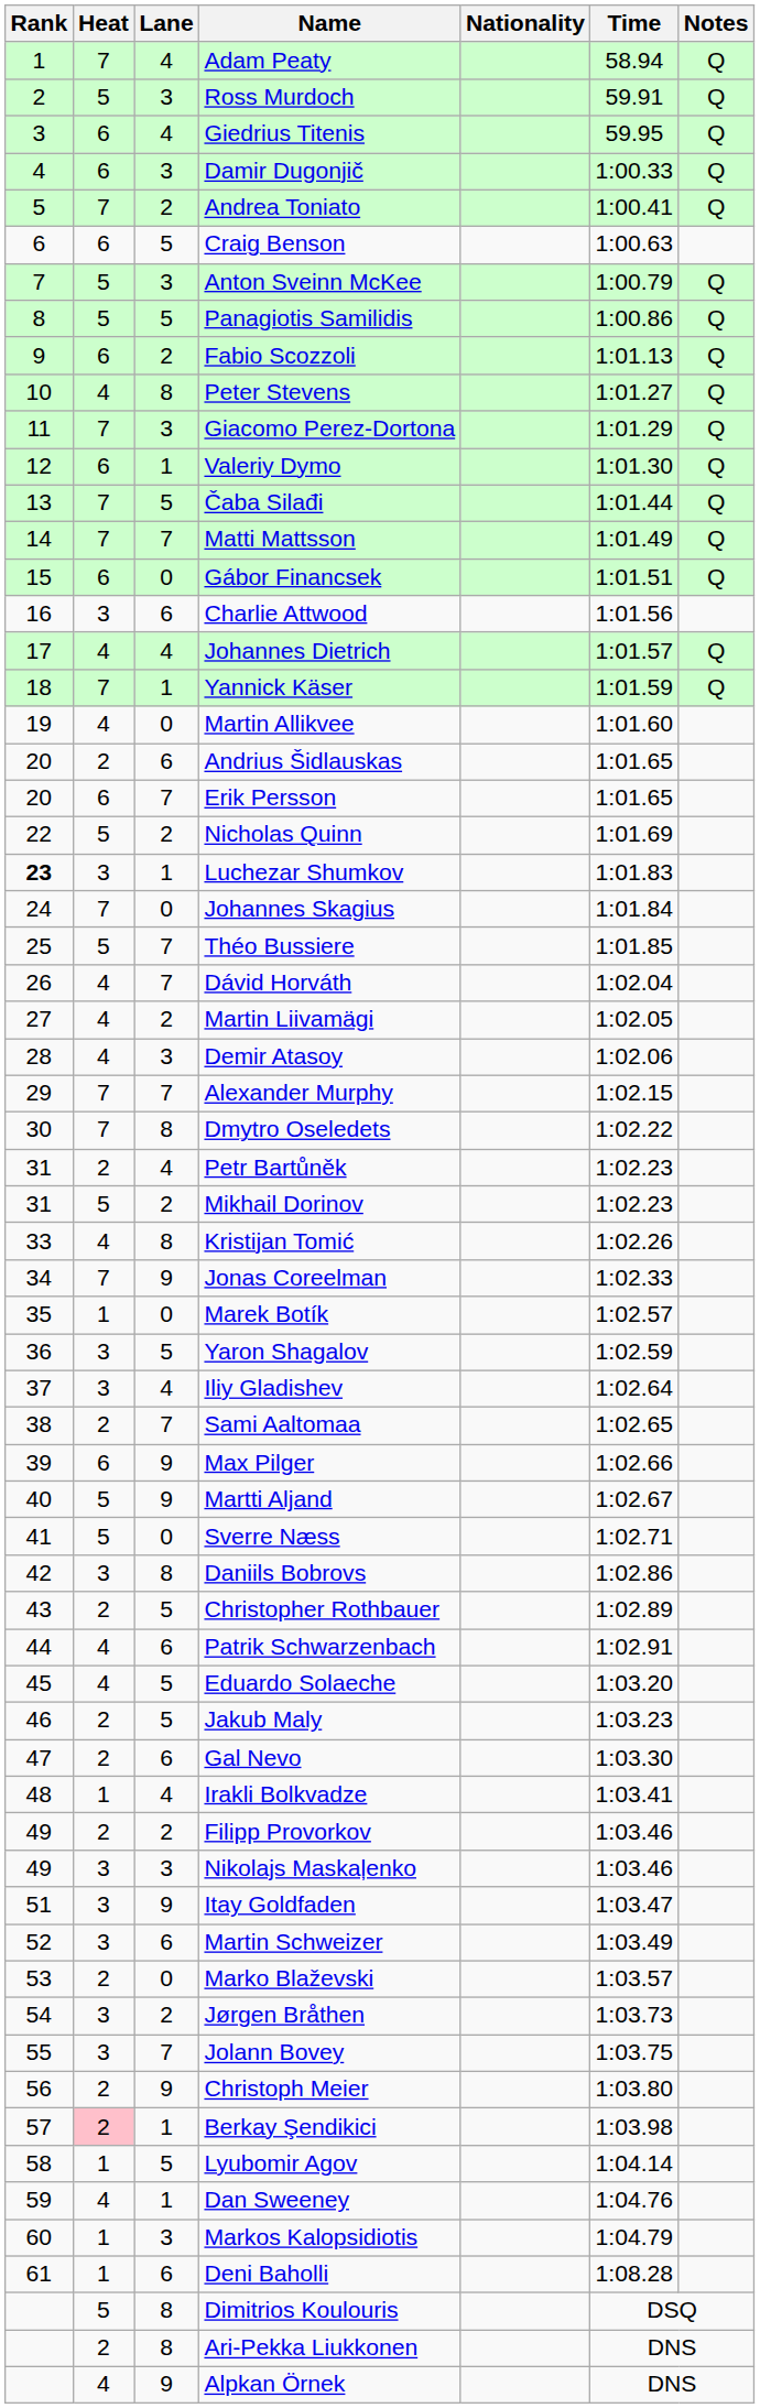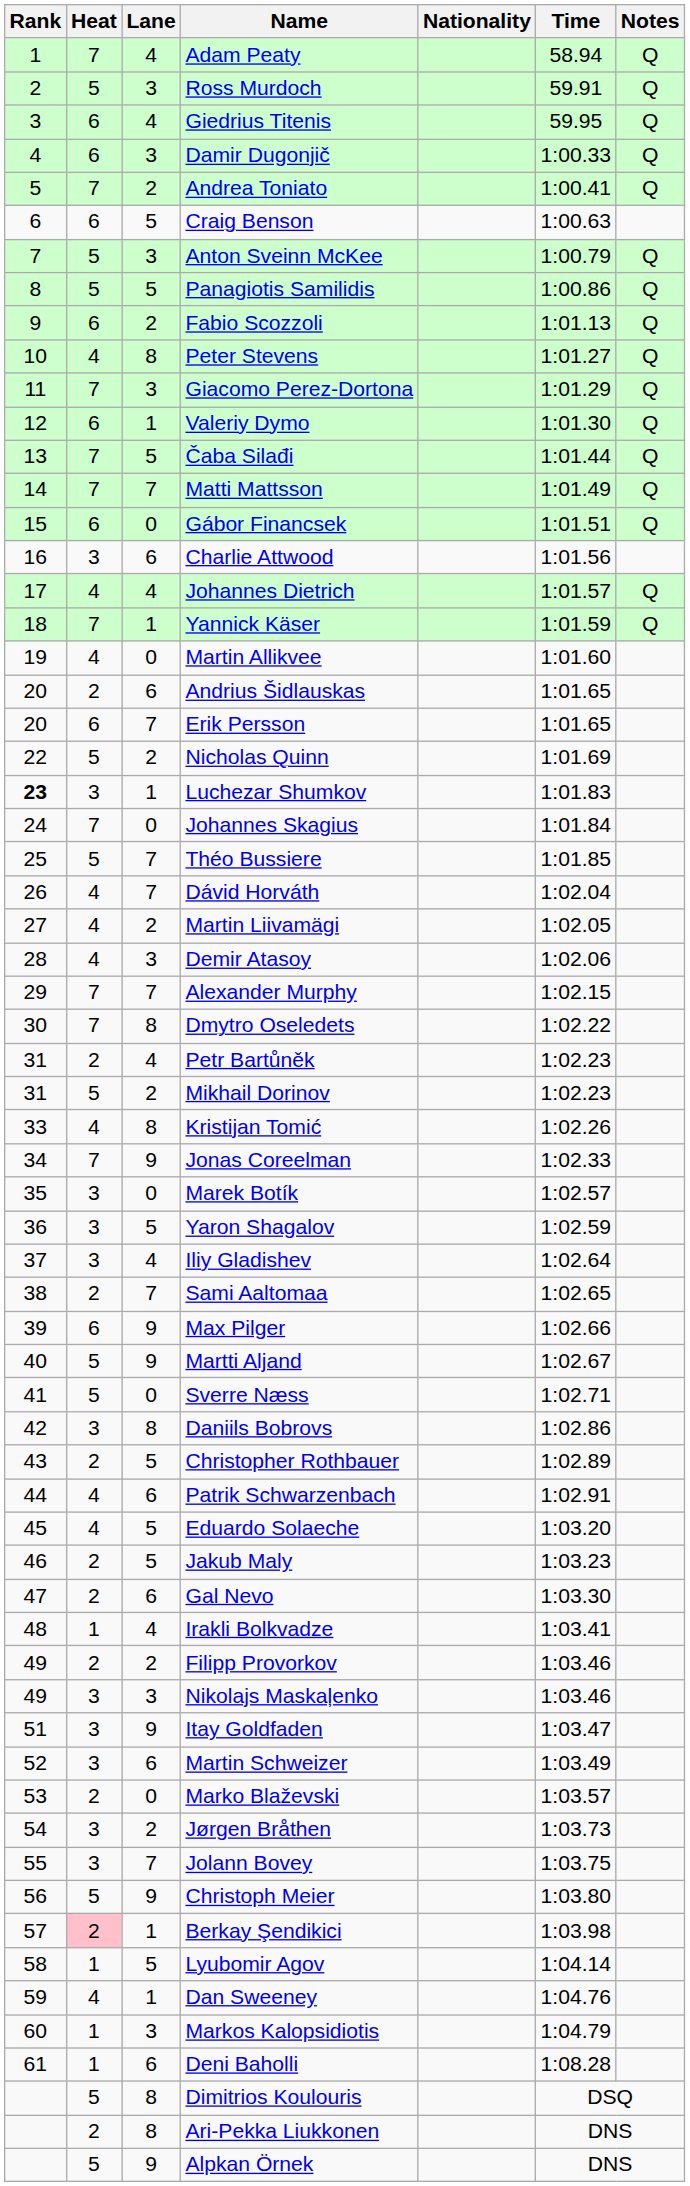Marek Botík | Heat: 1 -> 3
Christoph Meier | Heat: 2 -> 5
Alpkan Örnek | Heat: 4 -> 5
